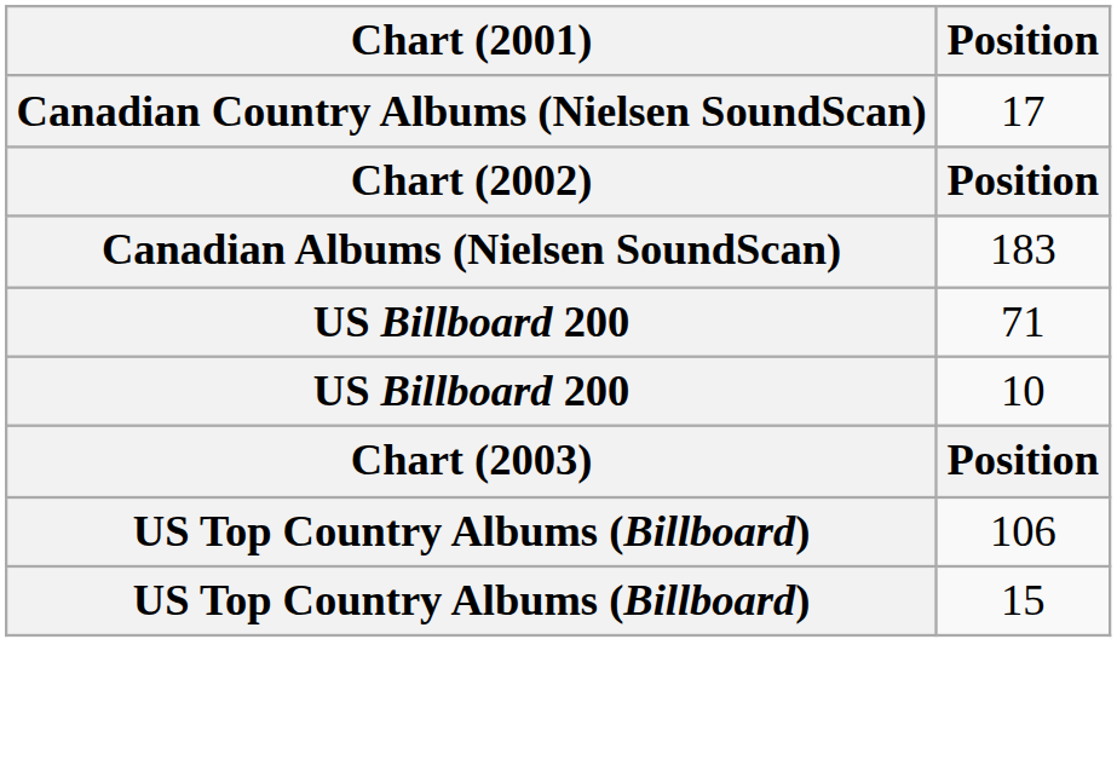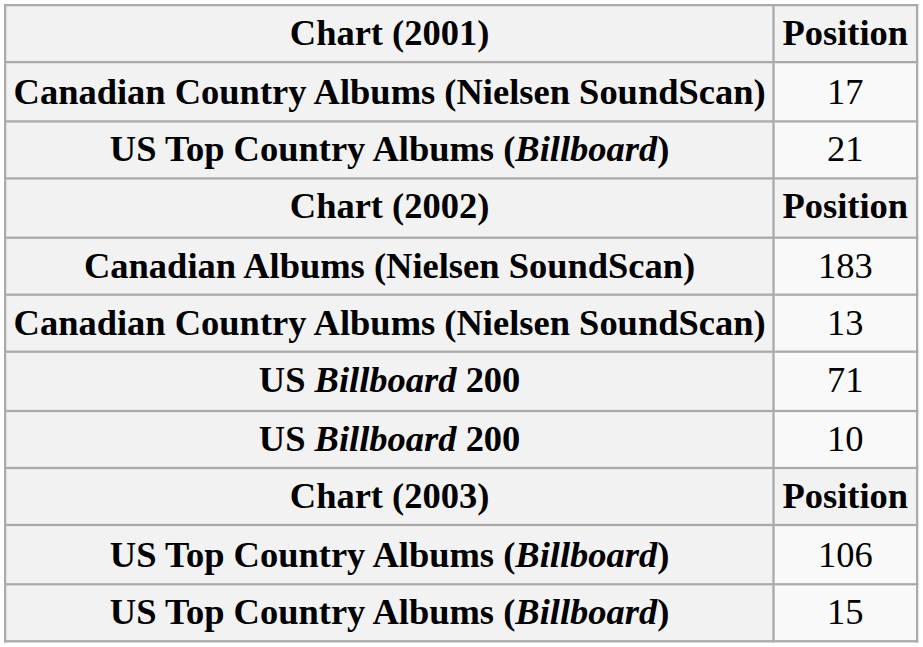+ row: US Top Country Albums (Billboard) | 21
+ row: Canadian Country Albums (Nielsen SoundScan) | 13
